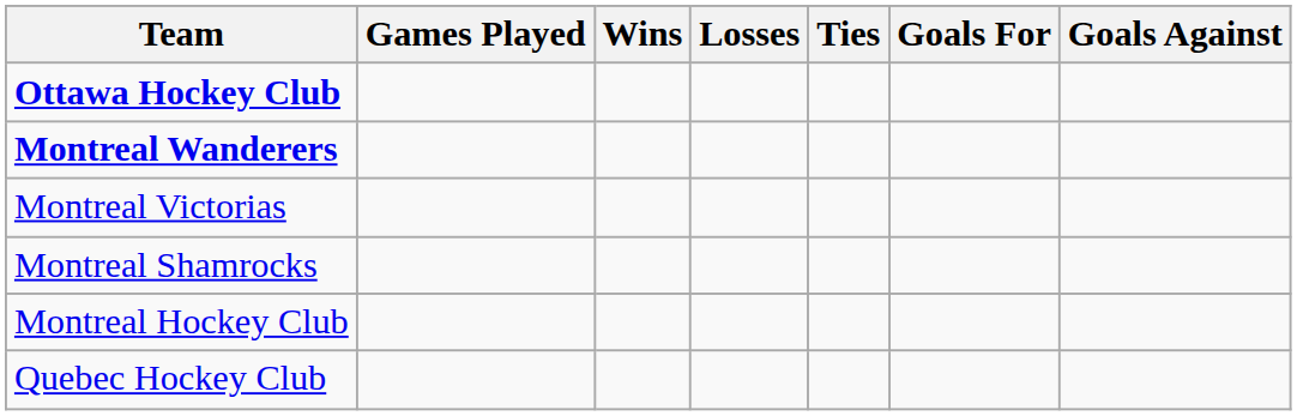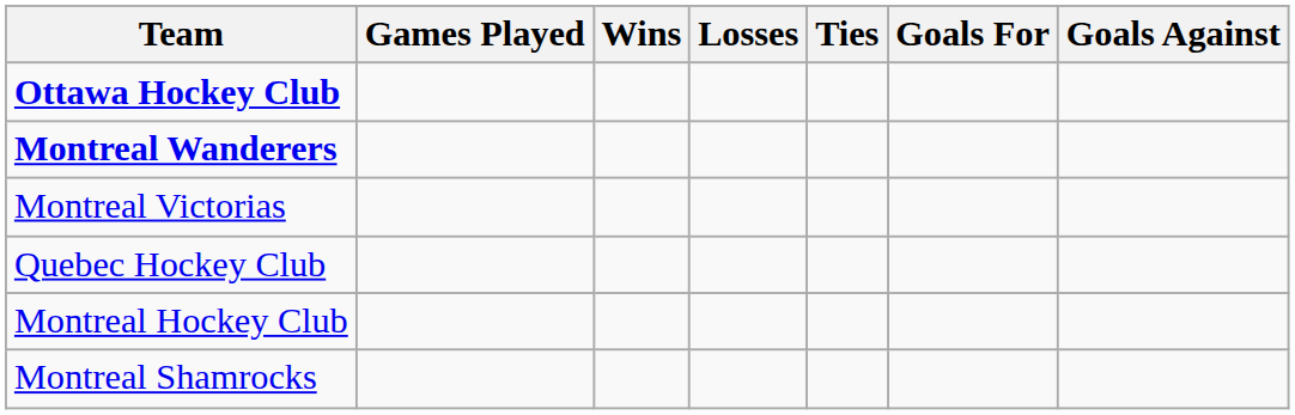rows swapped: Quebec Hockey Club <-> Montreal Shamrocks
